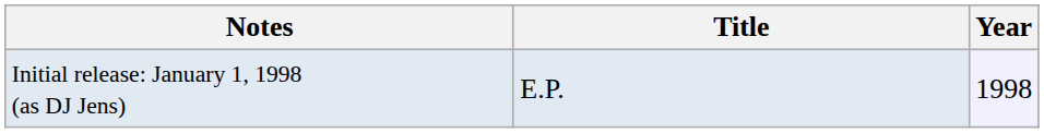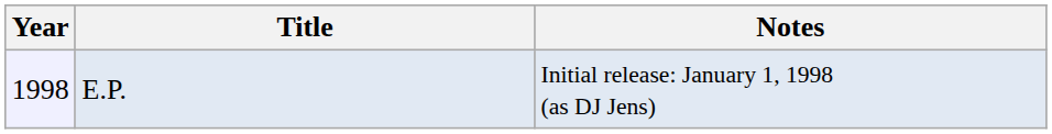columns swapped: Year <-> Notes
